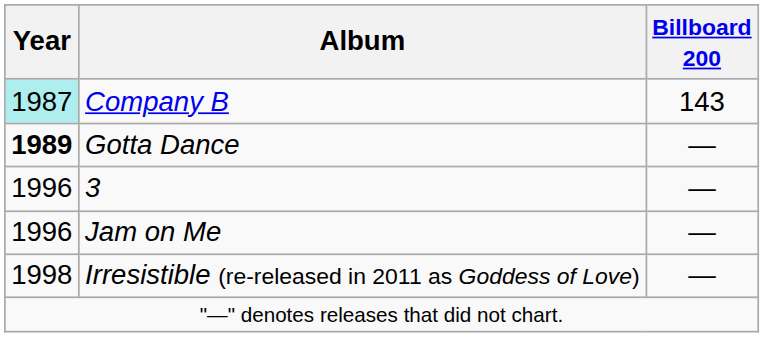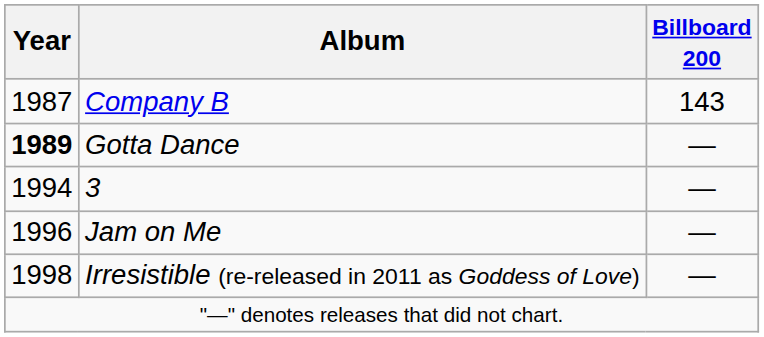Company B | Year: paleturquoise background -> no background
3 | Year: 1996 -> 1994
